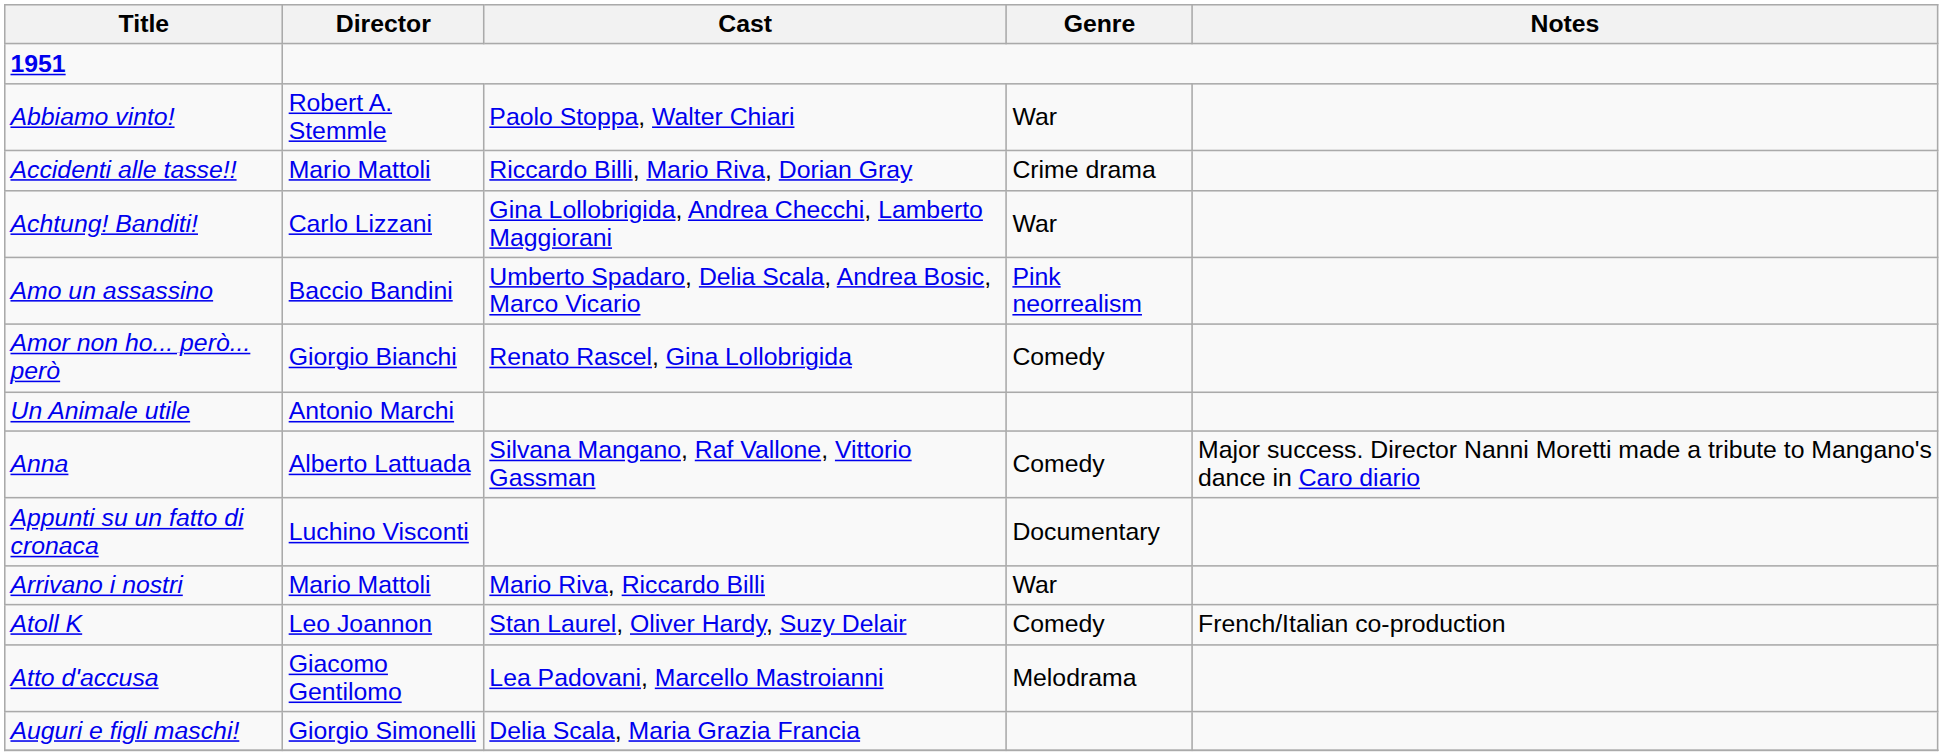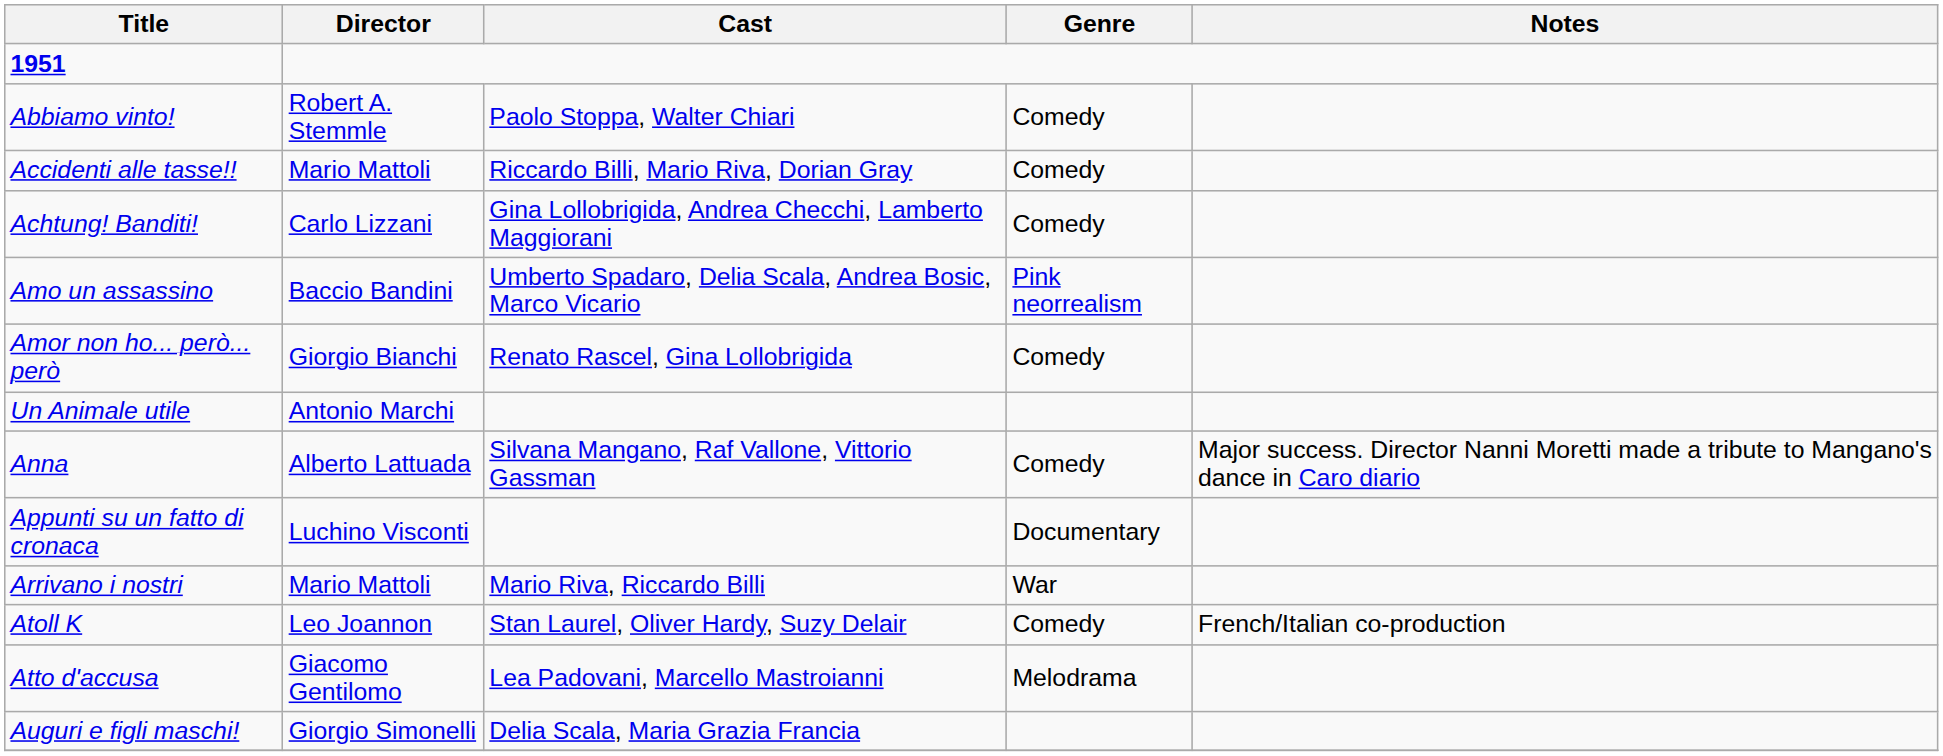Abbiamo vinto! | Genre: War -> Comedy
Accidenti alle tasse!! | Genre: Crime drama -> Comedy
Achtung! Banditi! | Genre: War -> Comedy
